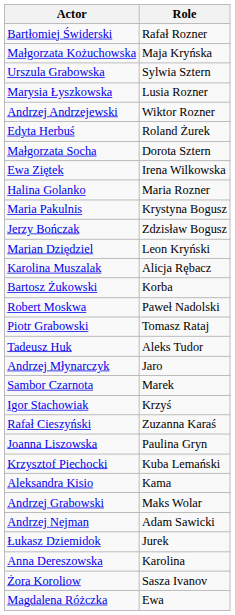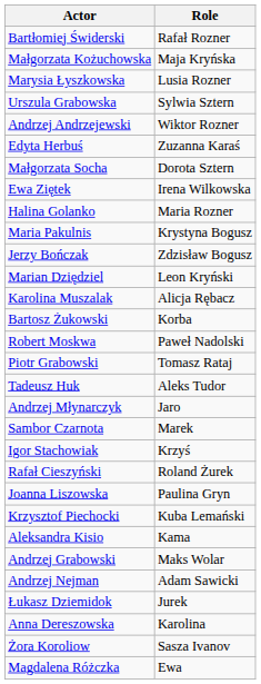rows swapped: Urszula Grabowska <-> Marysia Łyszkowska
Edyta Herbuś | Role: Roland Żurek -> Zuzanna Karaś
Rafał Cieszyński | Role: Zuzanna Karaś -> Roland Żurek
